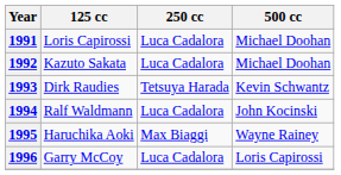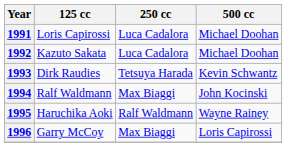1994 | 250 cc: Luca Cadalora -> Max Biaggi
1995 | 250 cc: Max Biaggi -> Ralf Waldmann
1996 | 250 cc: Luca Cadalora -> Max Biaggi
